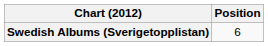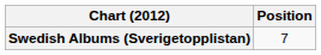Swedish Albums (Sverigetopplistan) | Position: 6 -> 7
